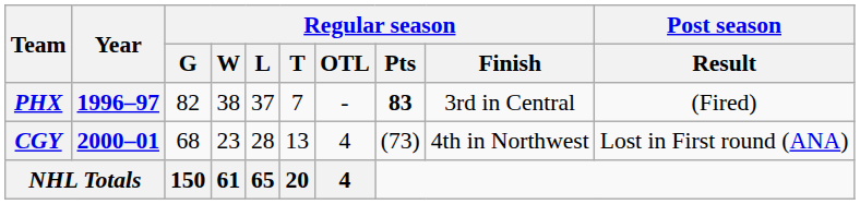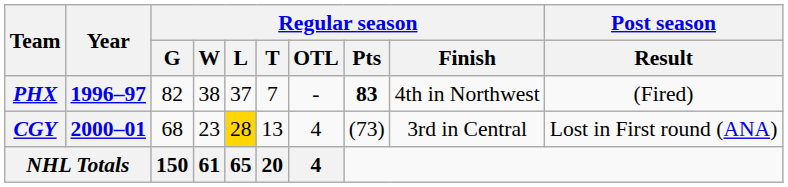PHX | Regular season / Finish: 3rd in Central -> 4th in Northwest
CGY | Regular season / L: no background -> gold background
CGY | Regular season / Finish: 4th in Northwest -> 3rd in Central
